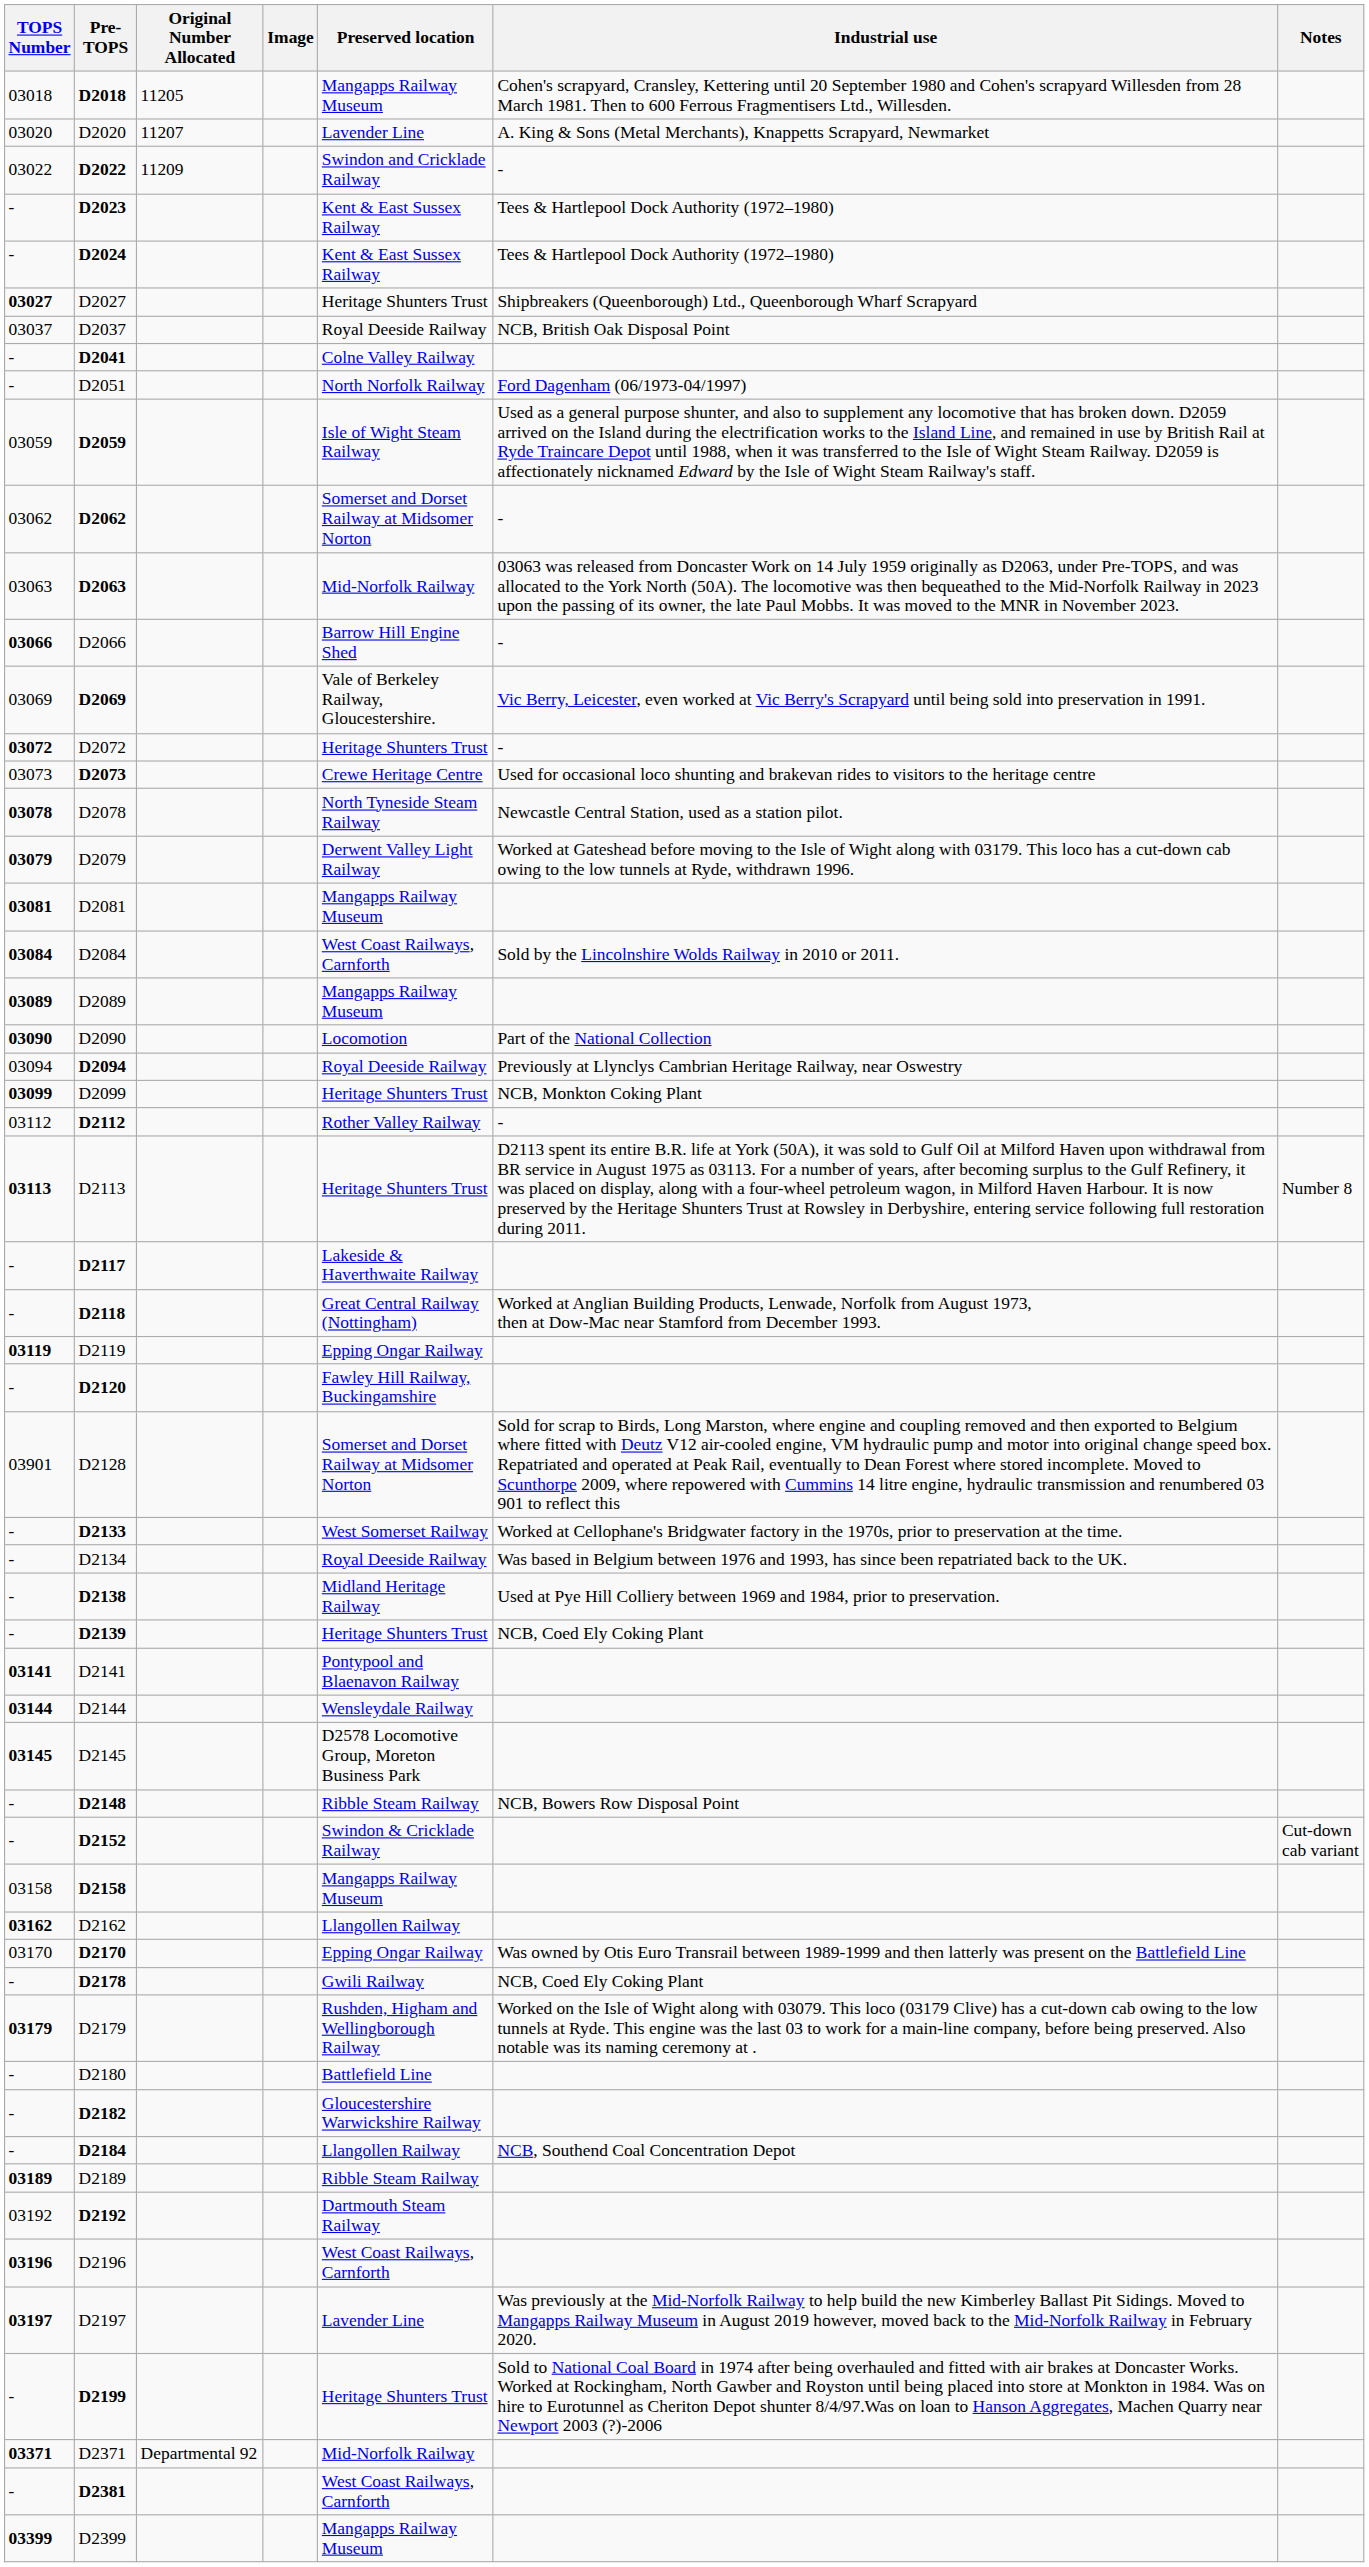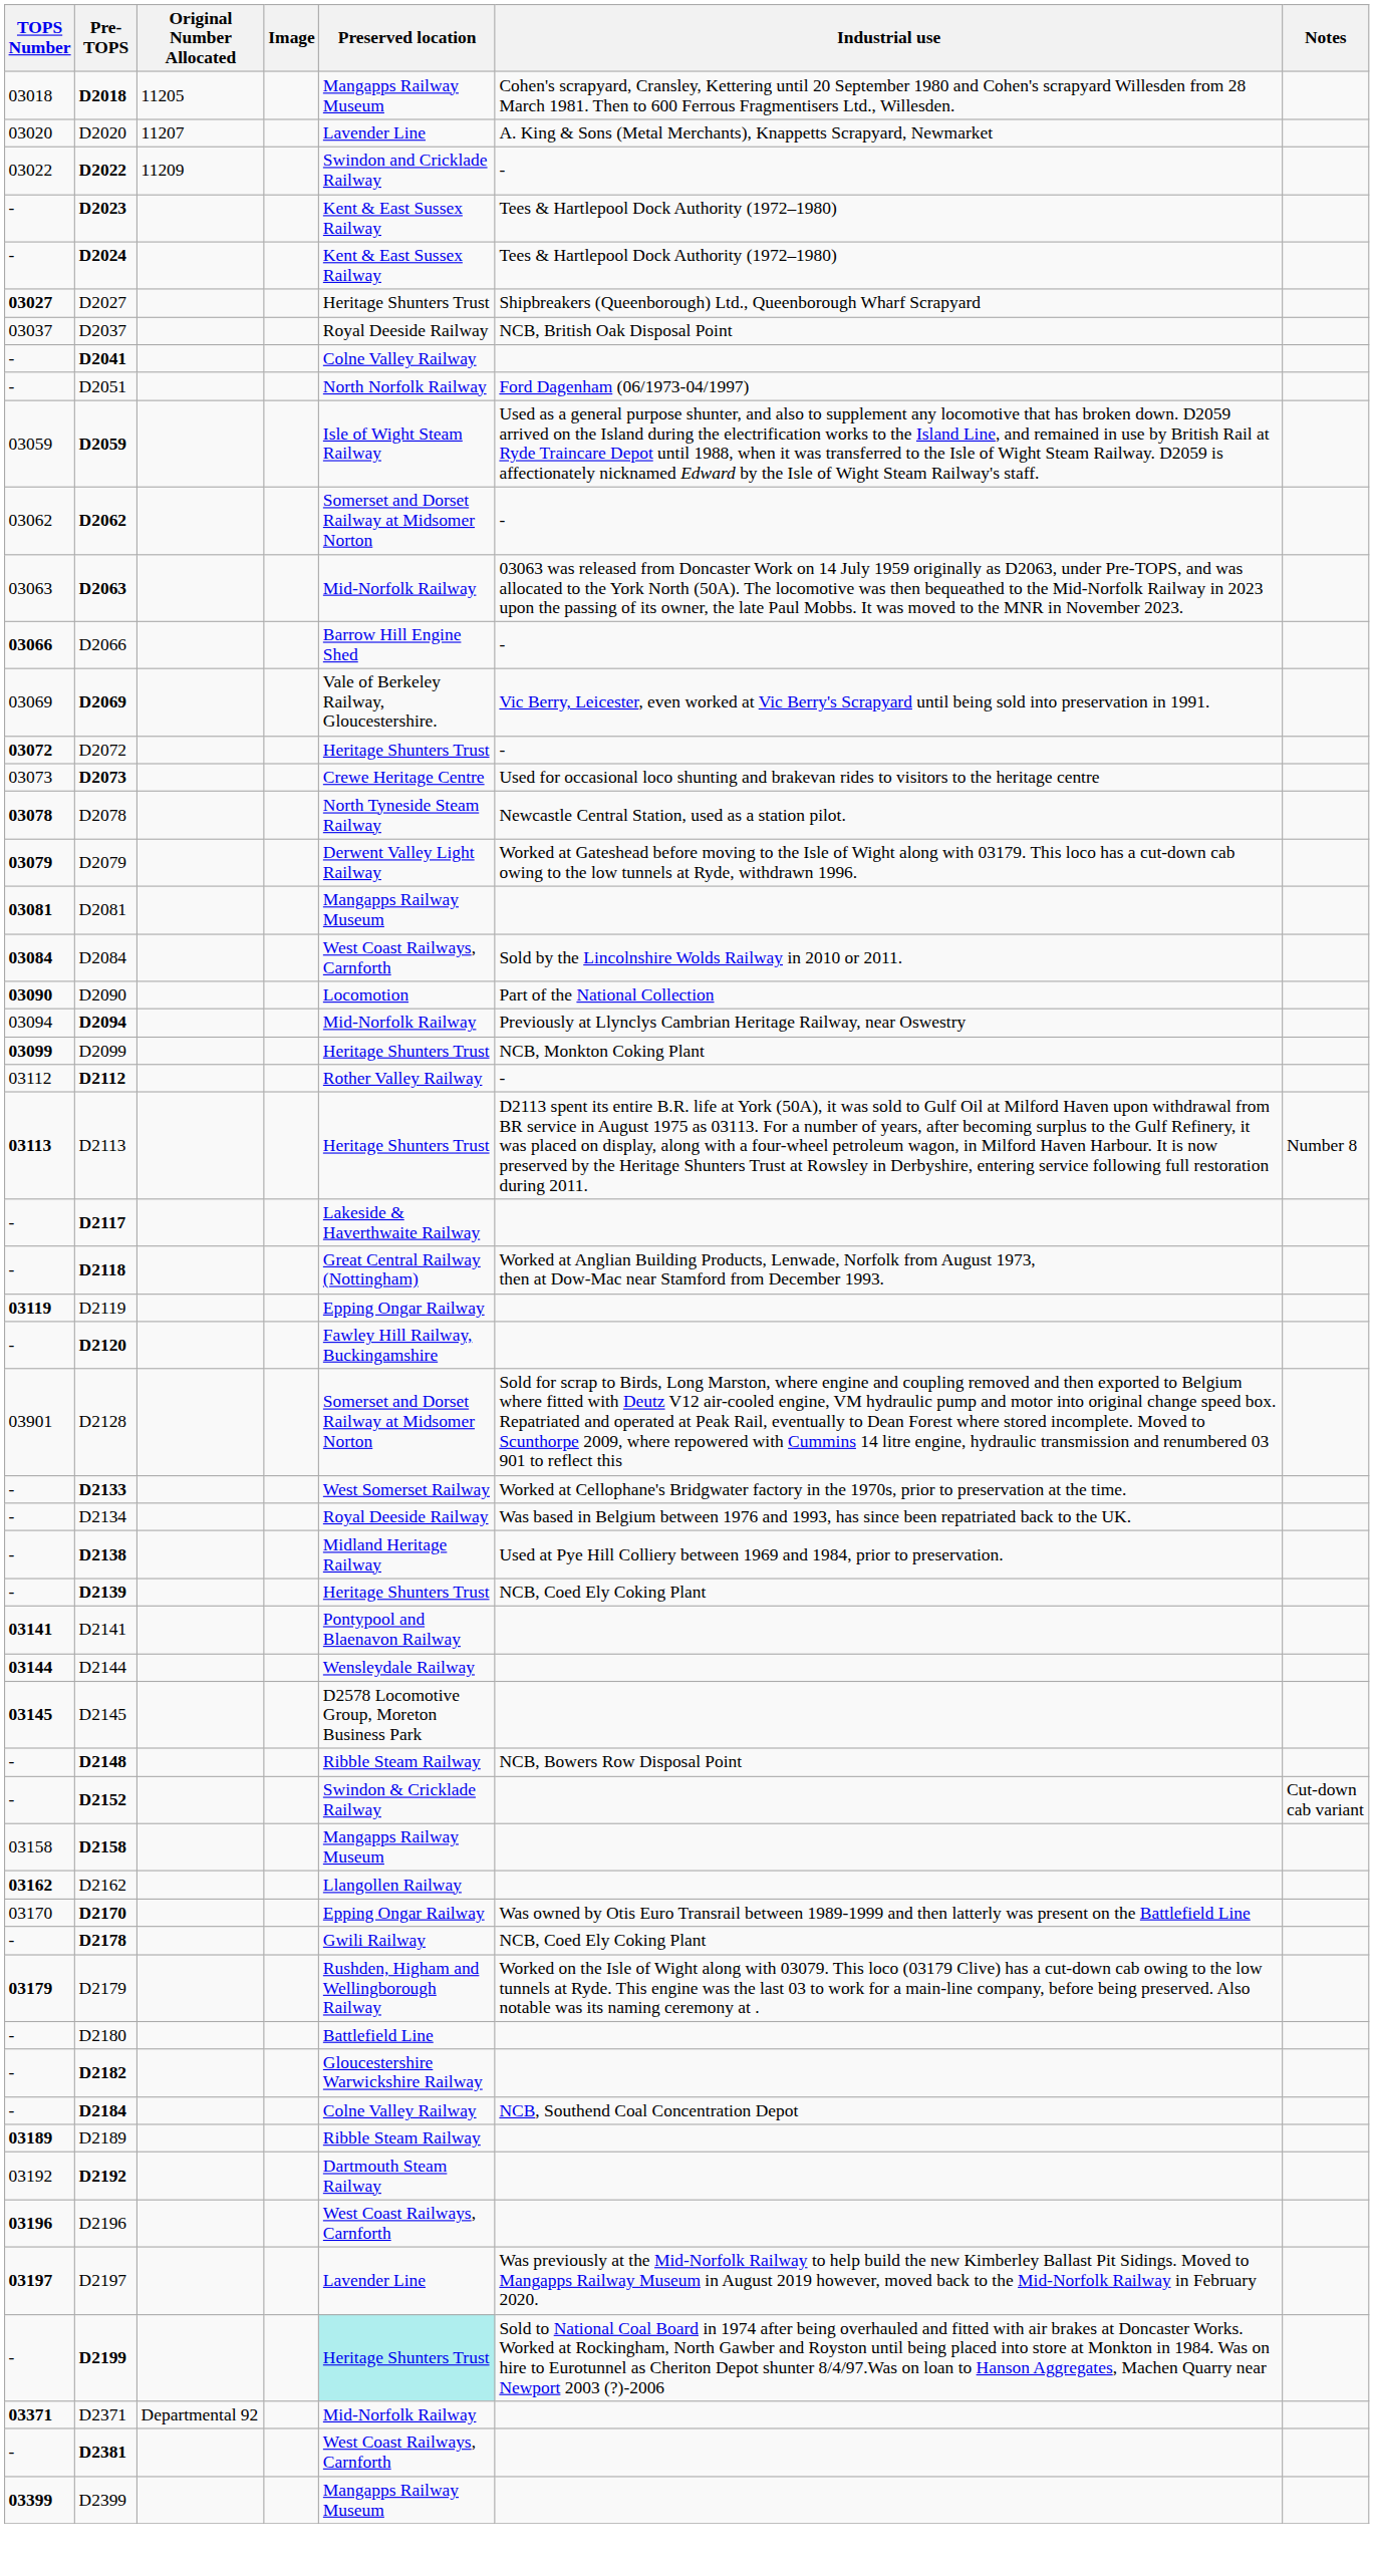- row: 03089 | D2089 | Mangapps Railway Museum
D2094 | Preserved location: Royal Deeside Railway -> Mid-Norfolk Railway
D2184 | Preserved location: Llangollen Railway -> Colne Valley Railway
D2199 | Preserved location: no background -> paleturquoise background
